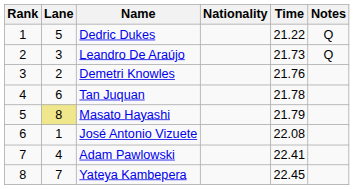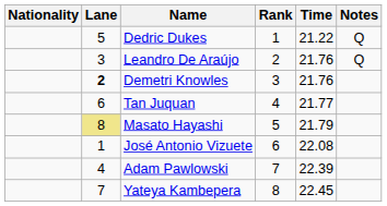columns swapped: Rank <-> Nationality
Leandro De Araújo | Time: 21.73 -> 21.76
Demetri Knowles | Lane: normal -> bold
Tan Juquan | Time: 21.78 -> 21.77
Adam Pawlowski | Time: 22.41 -> 22.39
